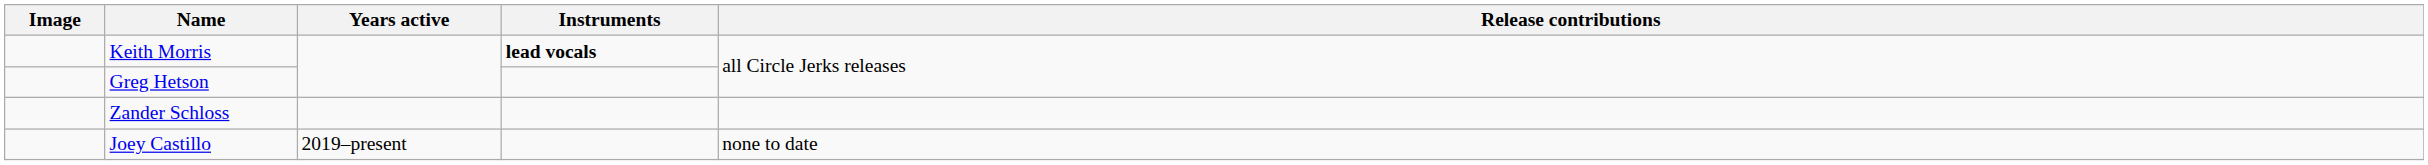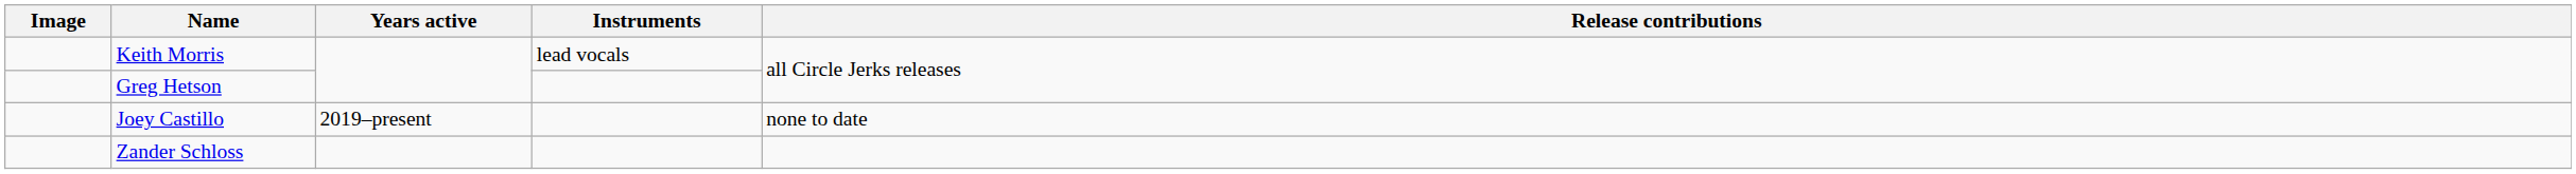Keith Morris | Instruments: bold -> normal
rows swapped: Zander Schloss <-> Joey Castillo
